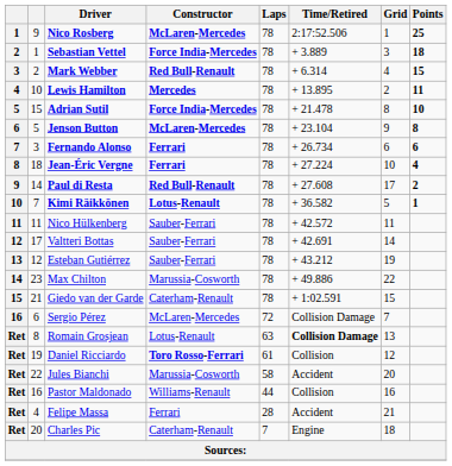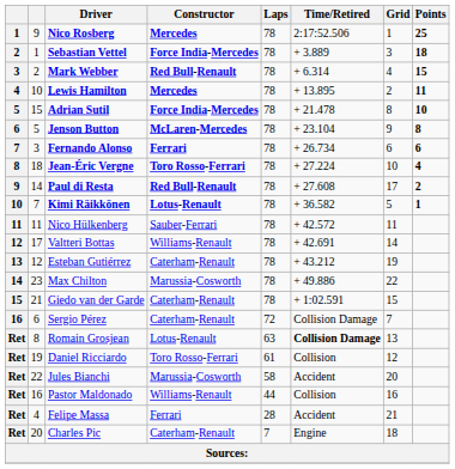Nico Rosberg | Constructor: McLaren-Mercedes -> Mercedes
Jean-Éric Vergne | Constructor: Ferrari -> Toro Rosso-Ferrari
Valtteri Bottas | Constructor: Sauber-Ferrari -> Williams-Renault
Esteban Gutiérrez | Constructor: Sauber-Ferrari -> Caterham-Renault
Sergio Pérez | Constructor: McLaren-Mercedes -> Caterham-Renault
Daniel Ricciardo | Constructor: bold -> normal
